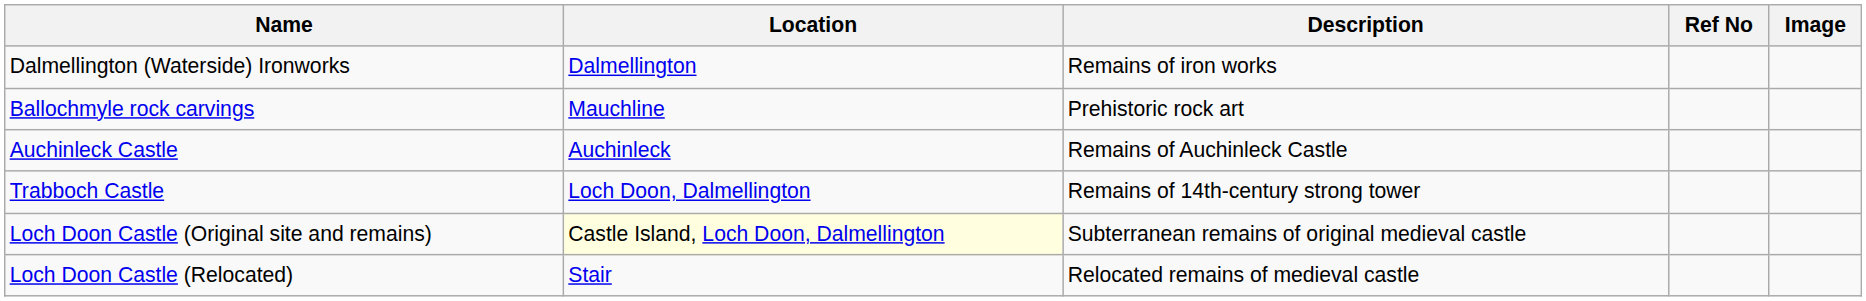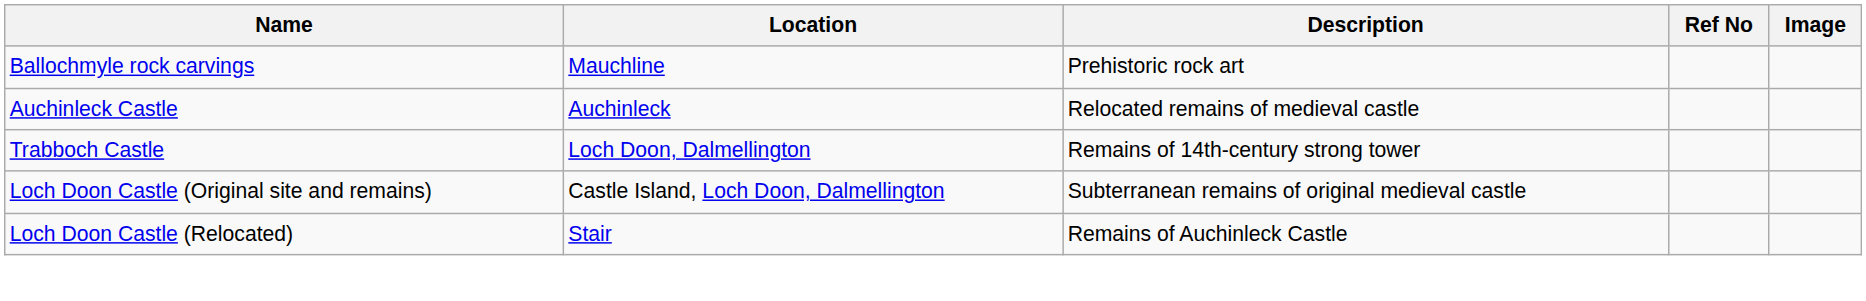- row: Dalmellington (Waterside) Ironworks | Dalmellington | Remains of iron works
Auchinleck Castle | Description: Remains of Auchinleck Castle -> Relocated remains of medieval castle
Loch Doon Castle (Original site and remains) | Location: lightyellow background -> no background
Loch Doon Castle (Relocated) | Description: Relocated remains of medieval castle -> Remains of Auchinleck Castle
